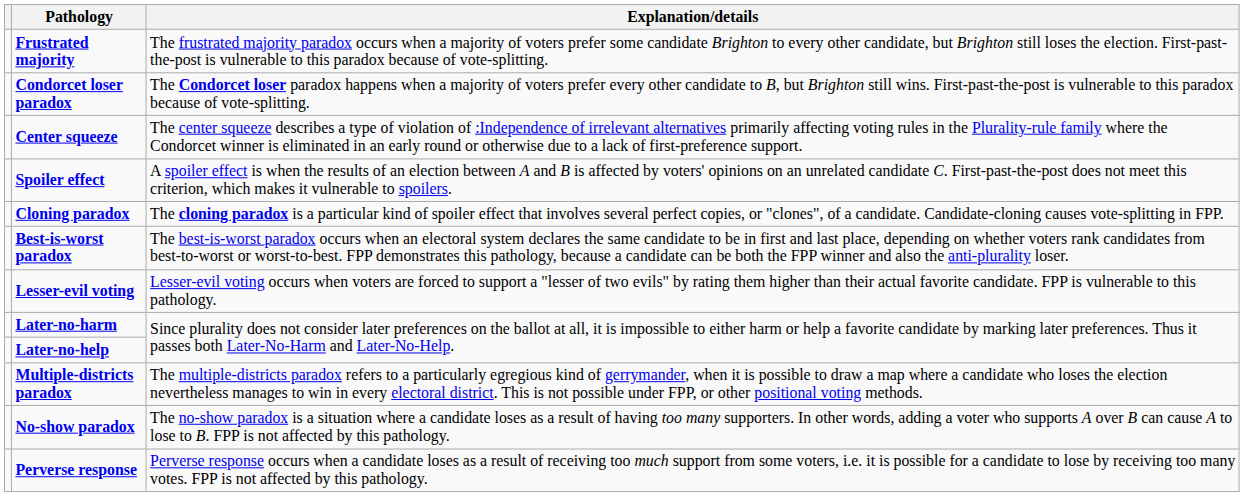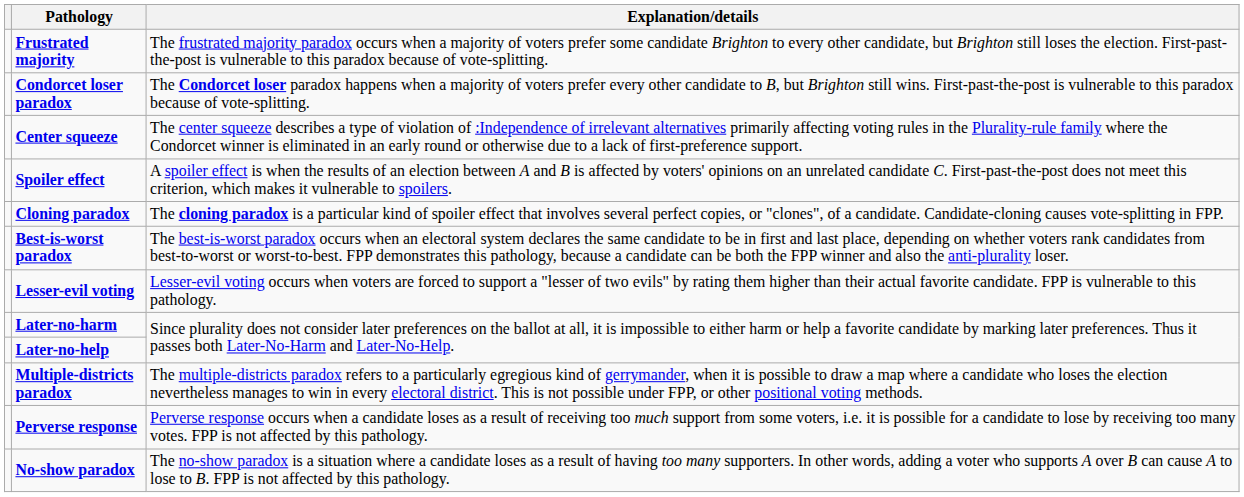rows swapped: Perverse response <-> No-show paradox
